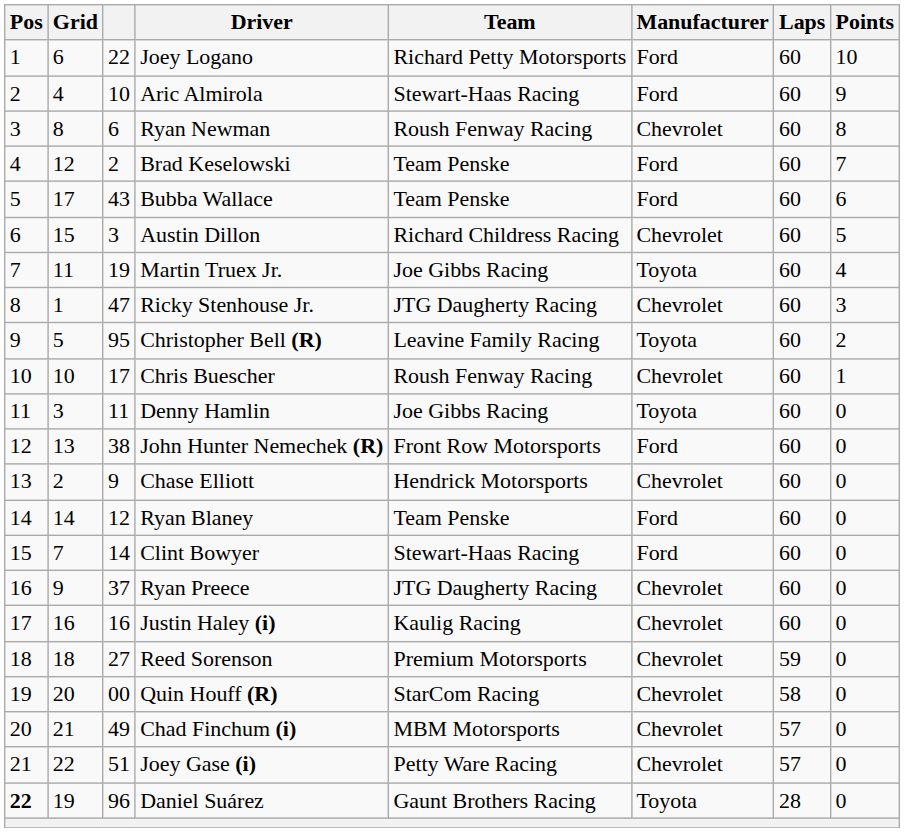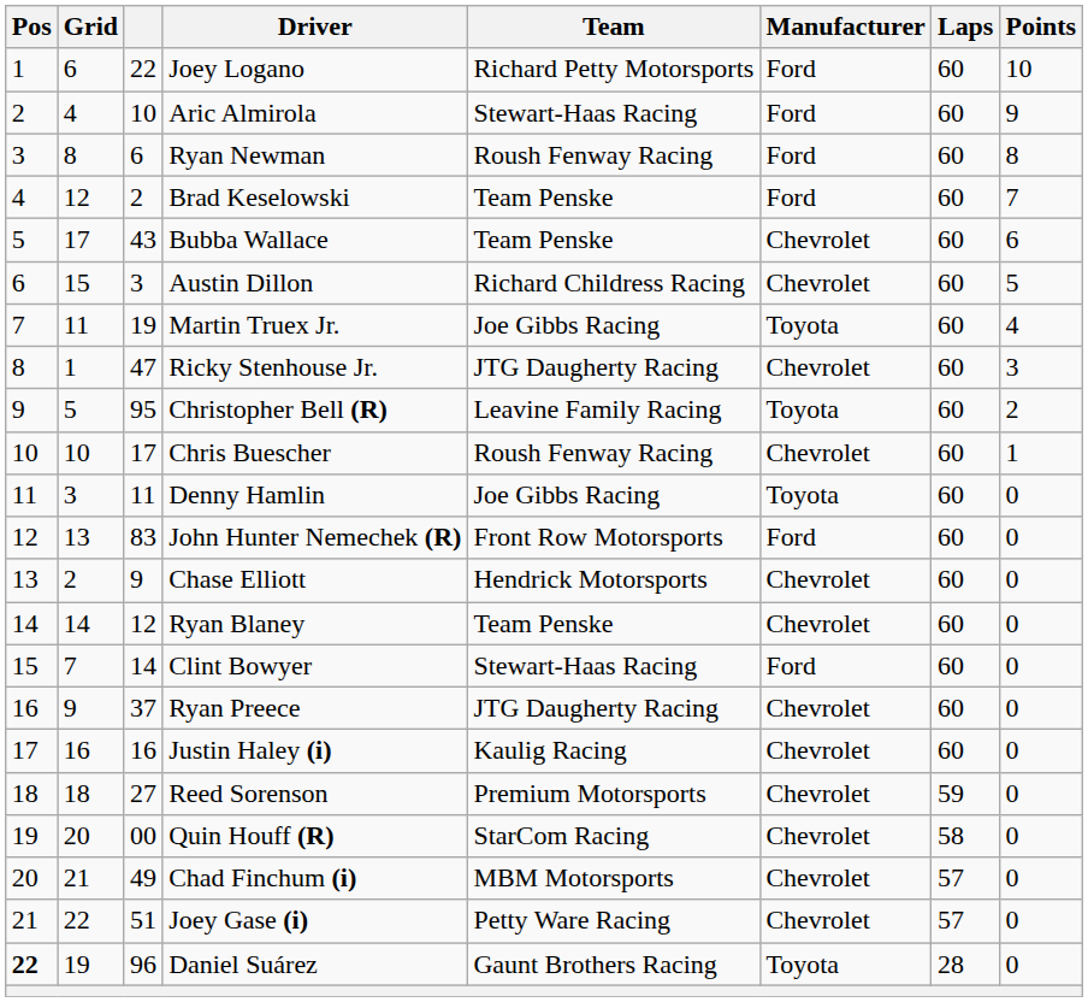Ryan Newman | Manufacturer: Chevrolet -> Ford
Bubba Wallace | Manufacturer: Ford -> Chevrolet
John Hunter Nemechek (R) | column 3: 38 -> 83
Ryan Blaney | Manufacturer: Ford -> Chevrolet
